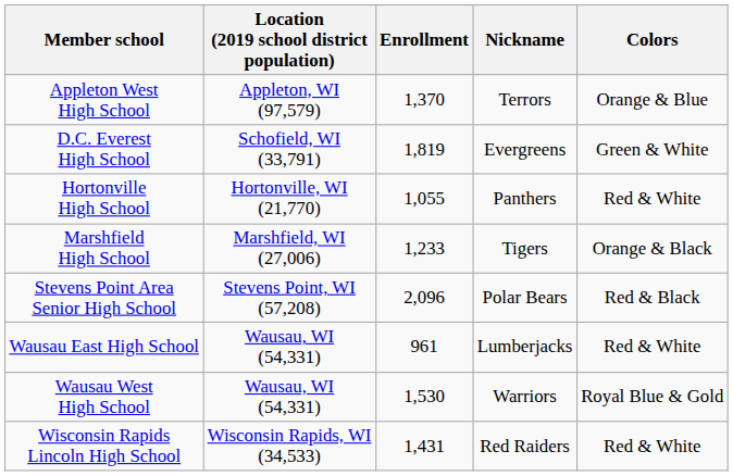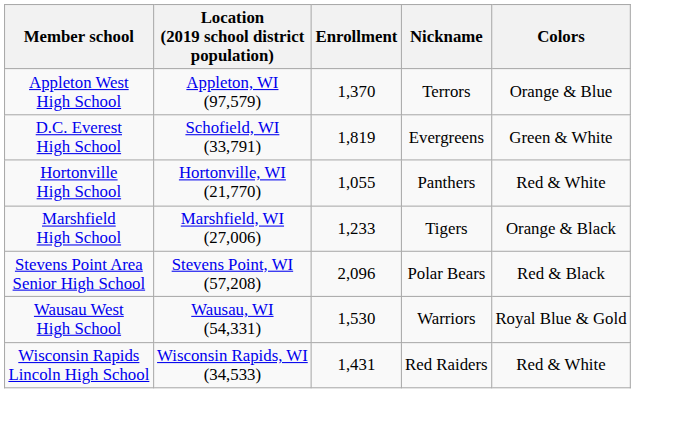- row: Wausau East High School | Wausau, WI (54,331) | 961 | Lumberjacks | Red & White
